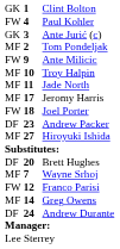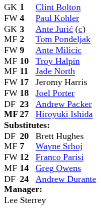Jeromy Harris | column 1: MF -> FW
Hiroyuki Ishida | column 1: normal -> bold
